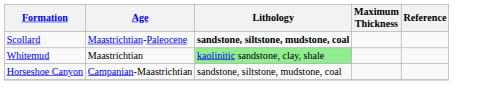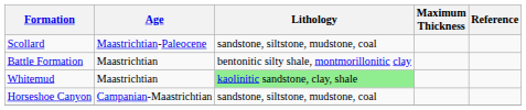Scollard | Lithology: bold -> normal
+ row: Battle Formation | Maastrichtian | bentonitic silty shale, montmorillonitic clay
